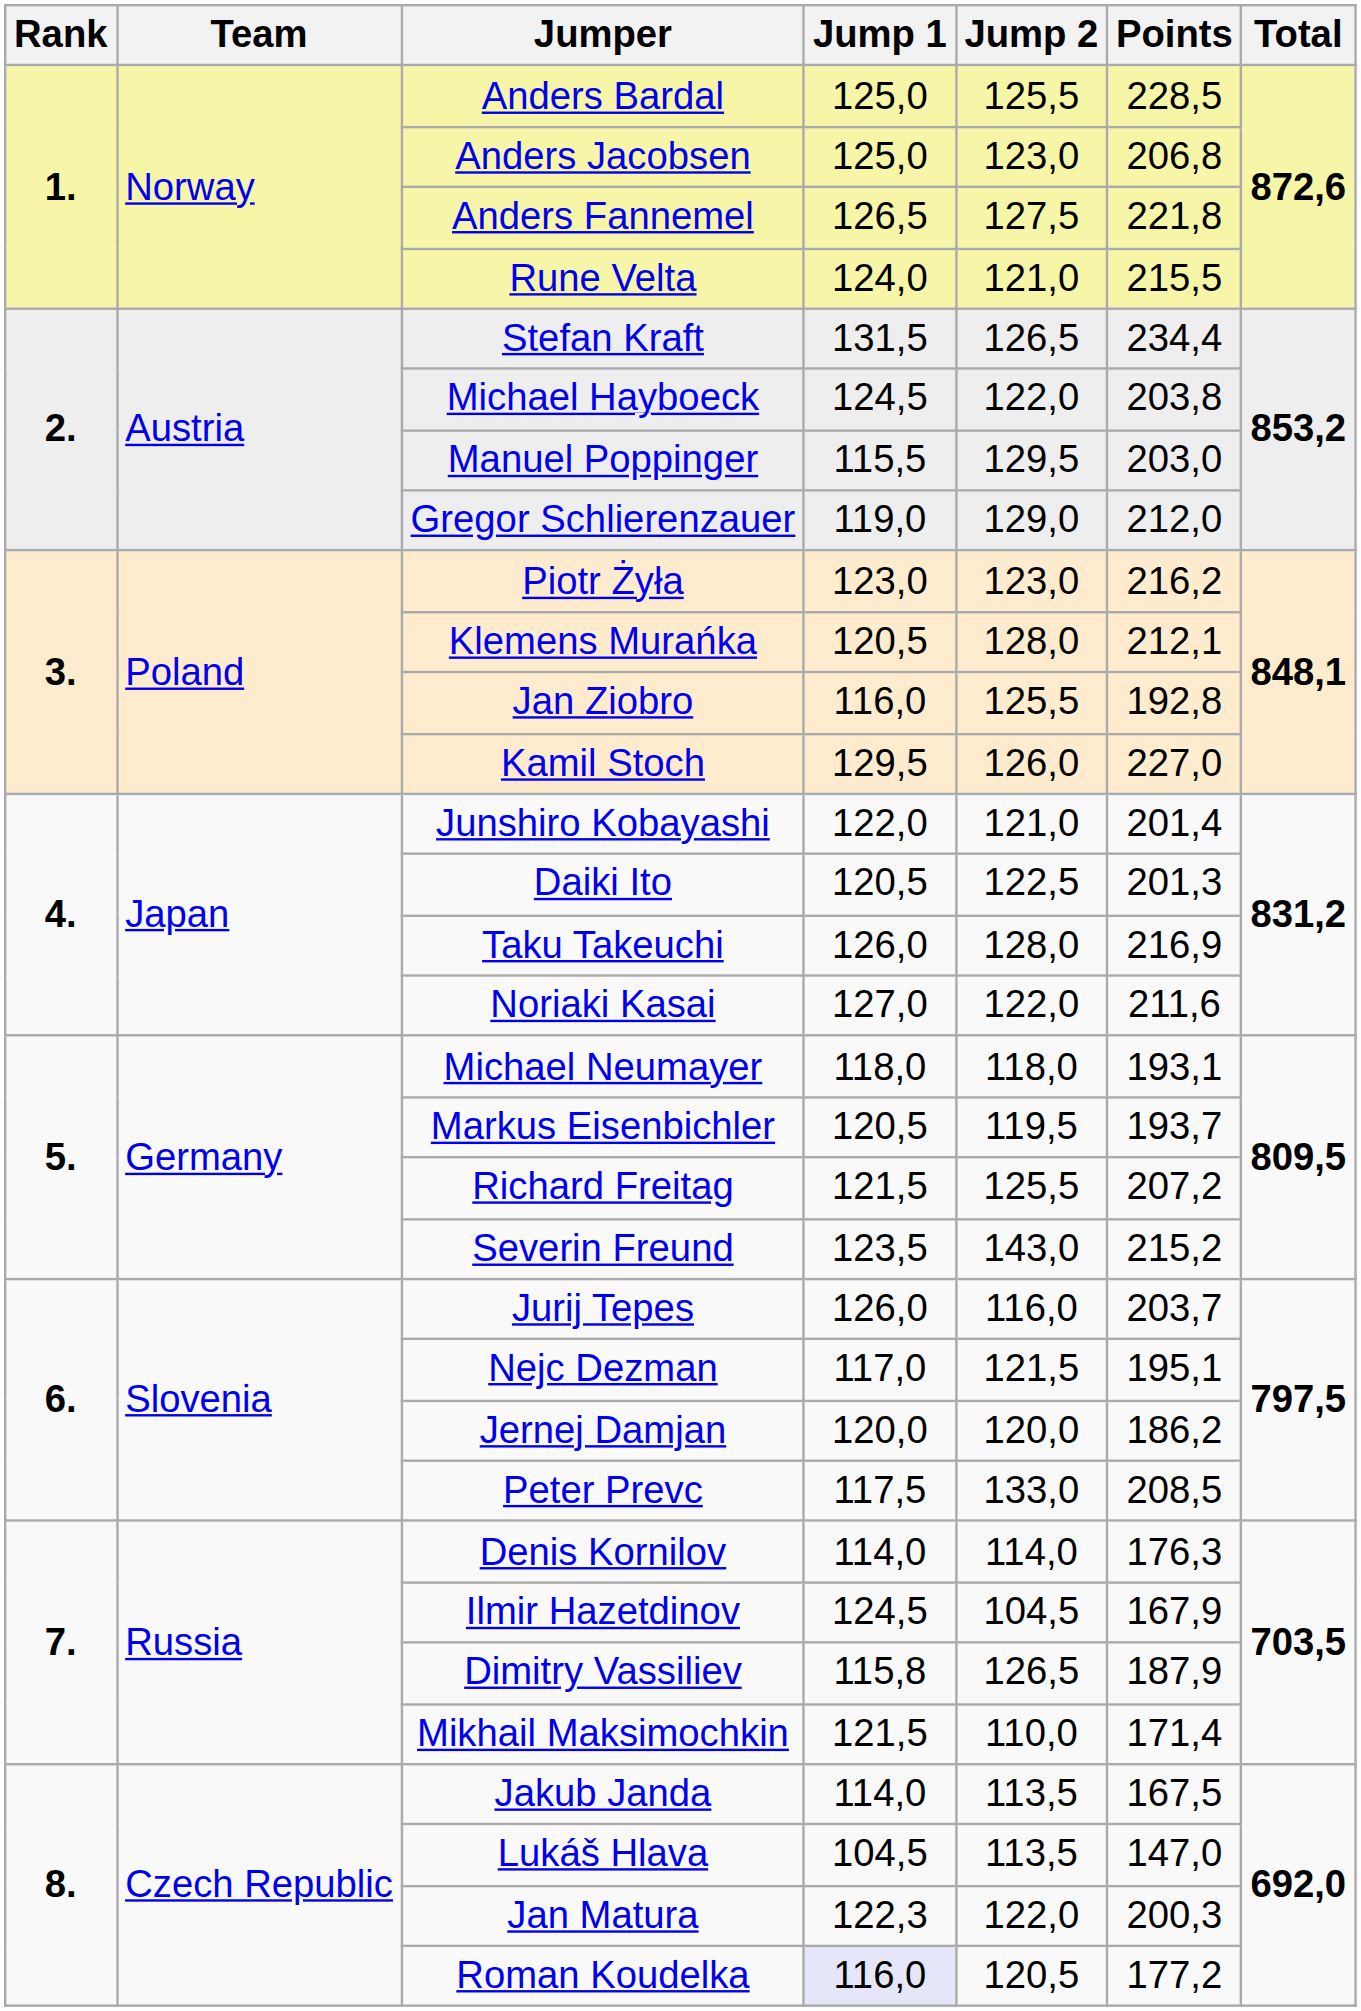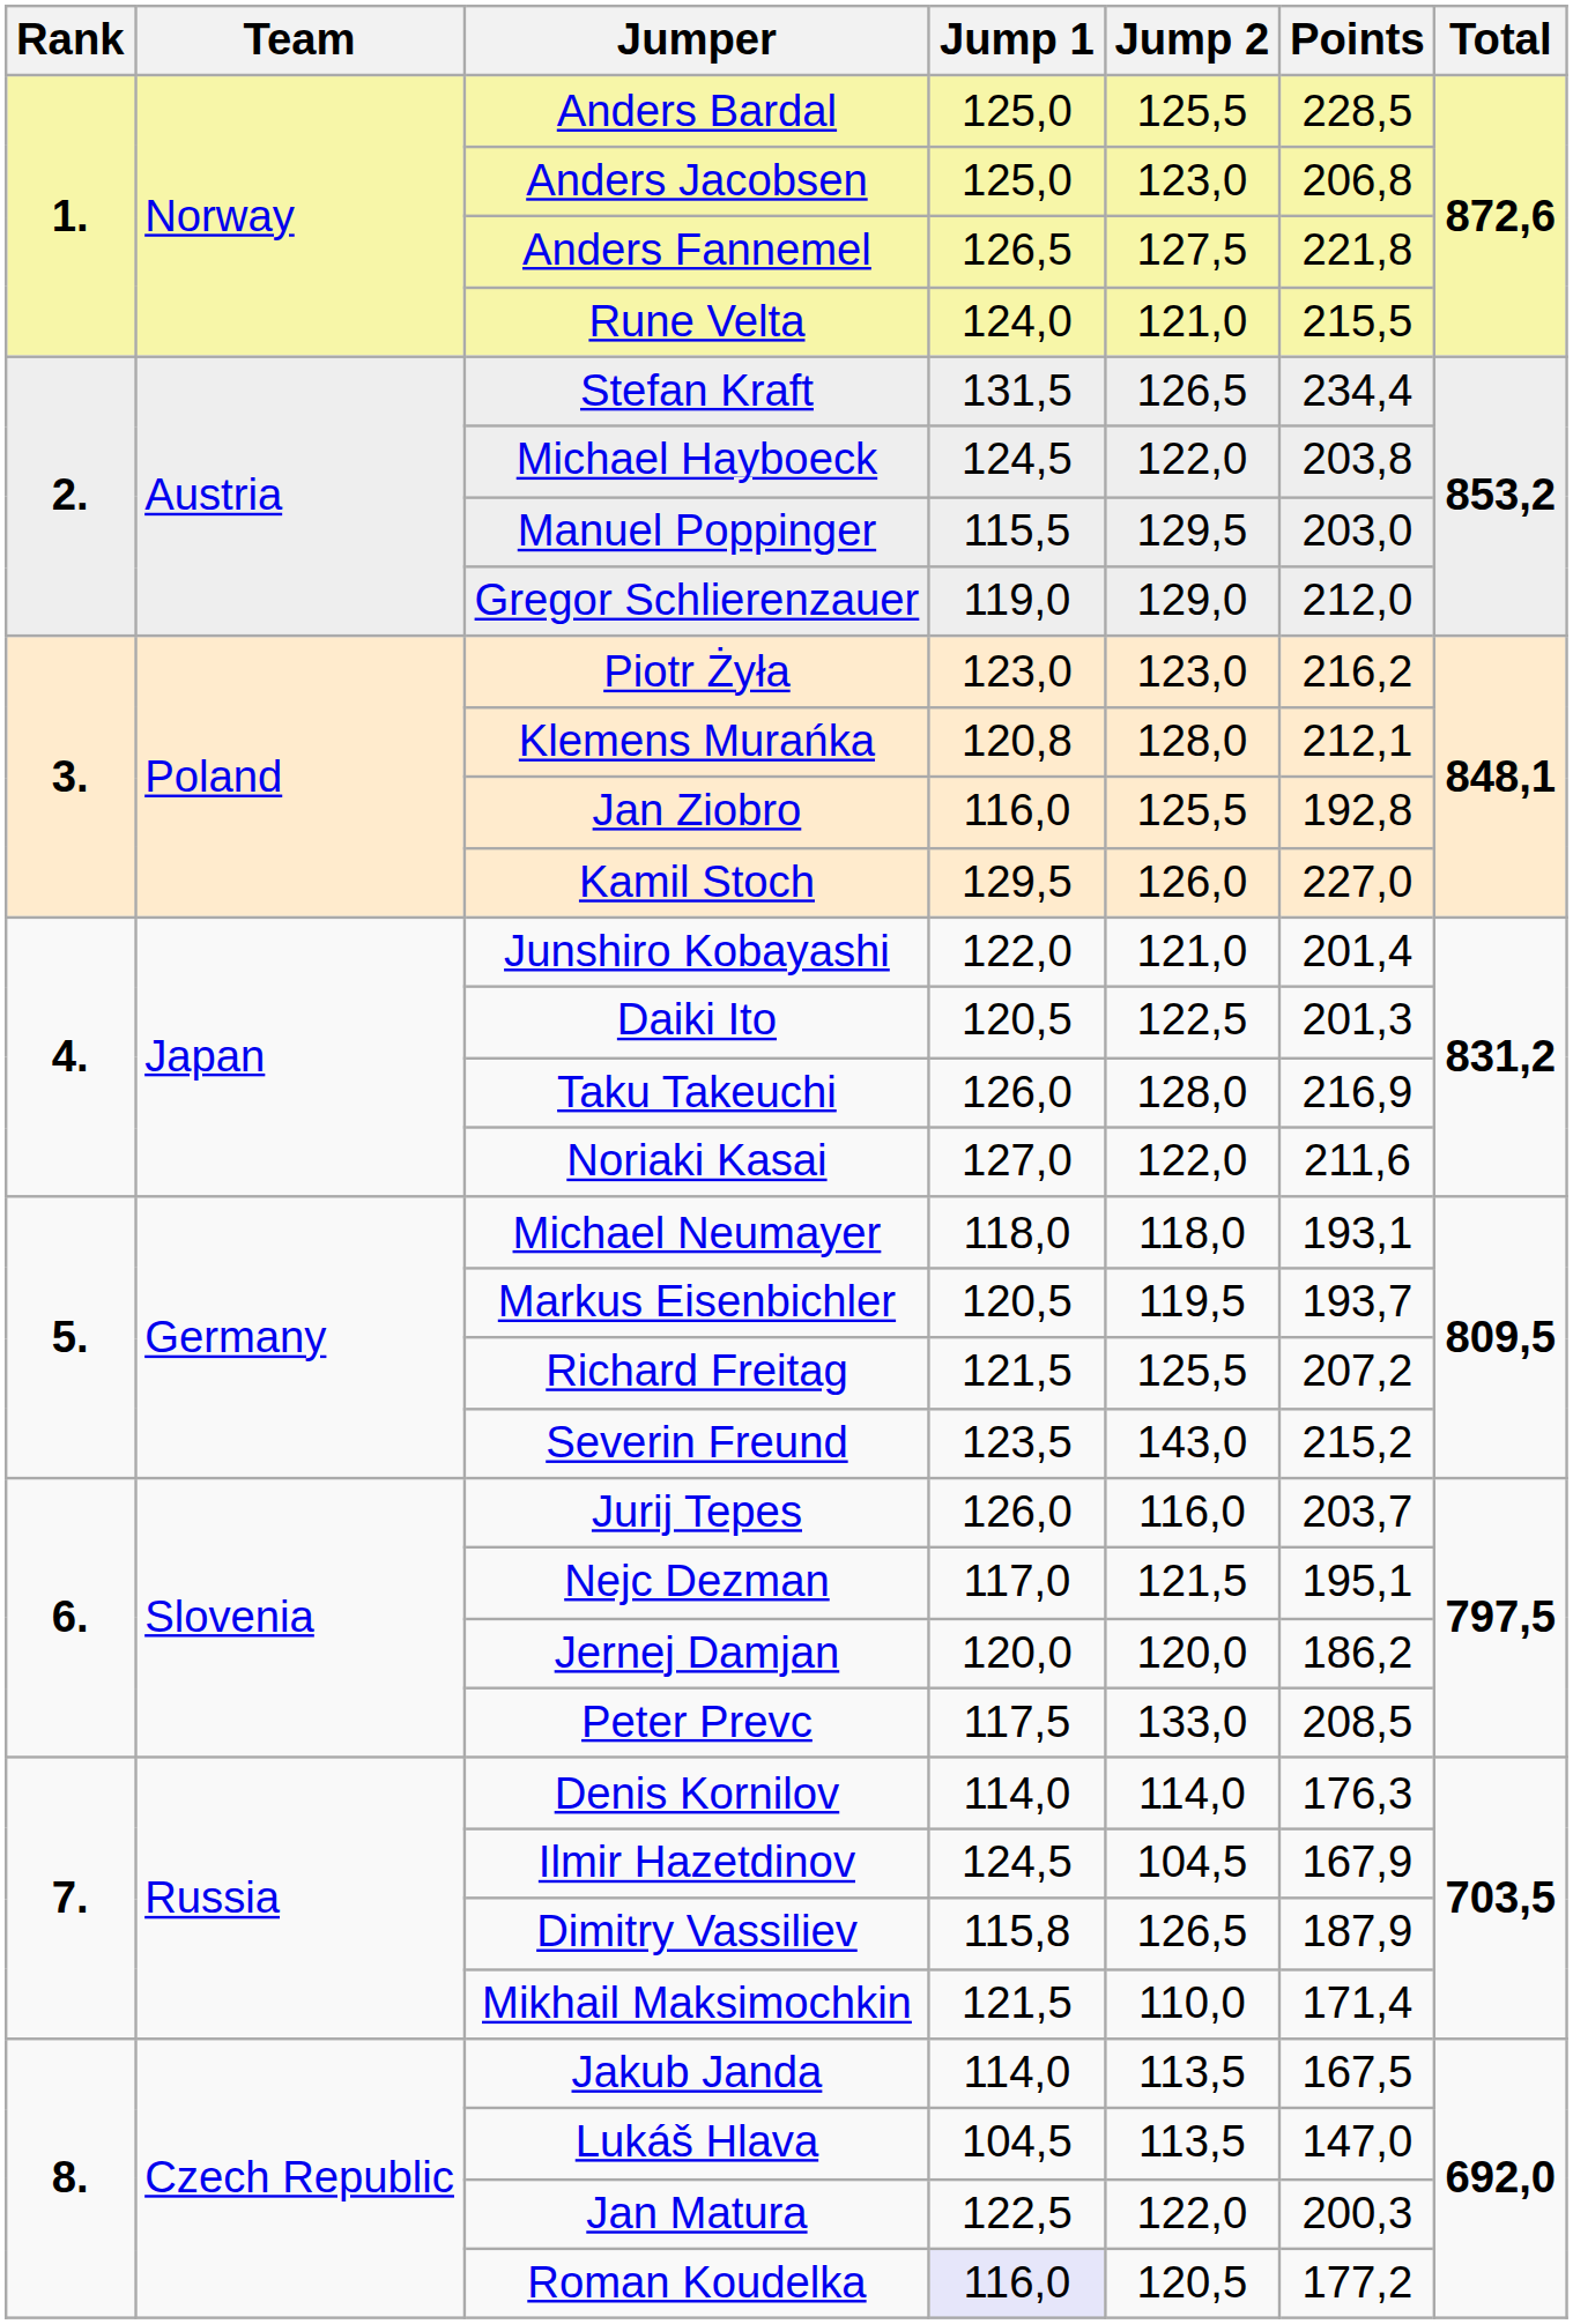Klemens Murańka | Jump 1: 120,5 -> 120,8
Jan Matura | Jump 1: 122,3 -> 122,5
